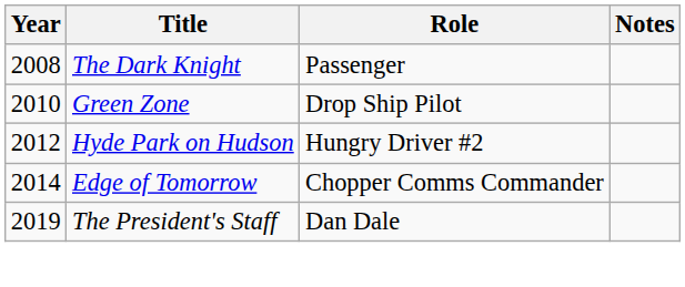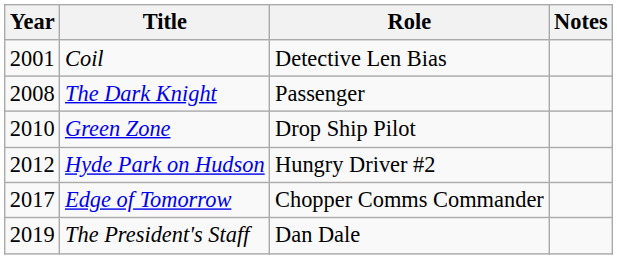+ row: 2001 | Coil | Detective Len Bias
Edge of Tomorrow | Year: 2014 -> 2017
